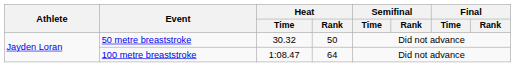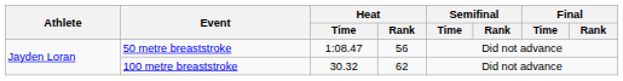50 metre breaststroke | Heat / Time: 30.32 -> 1:08.47
50 metre breaststroke | Heat / Rank: 50 -> 56
100 metre breaststroke | Heat / Time: 1:08.47 -> 30.32
100 metre breaststroke | Heat / Rank: 64 -> 62
